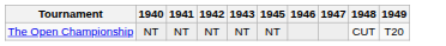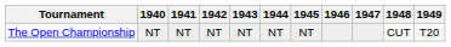+ column: 1944 | NT
